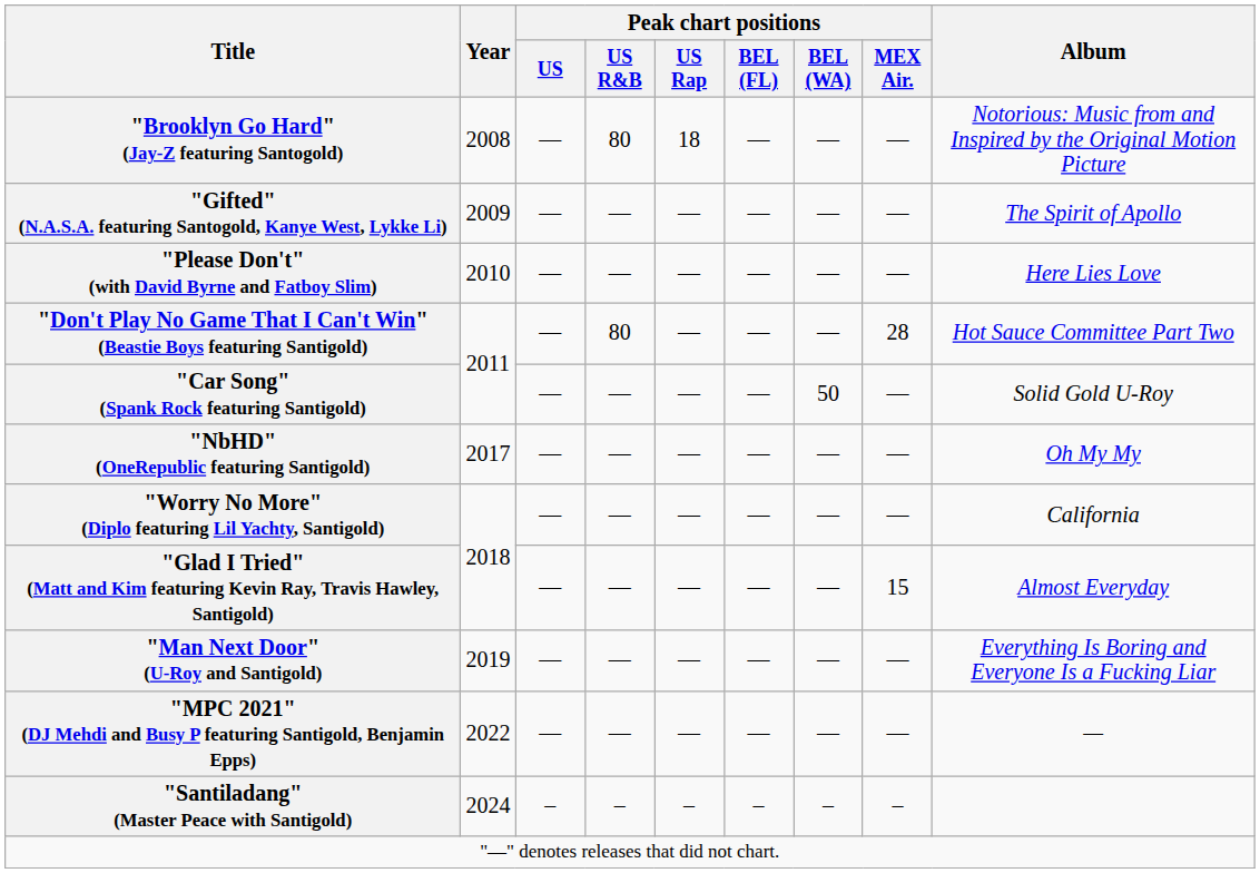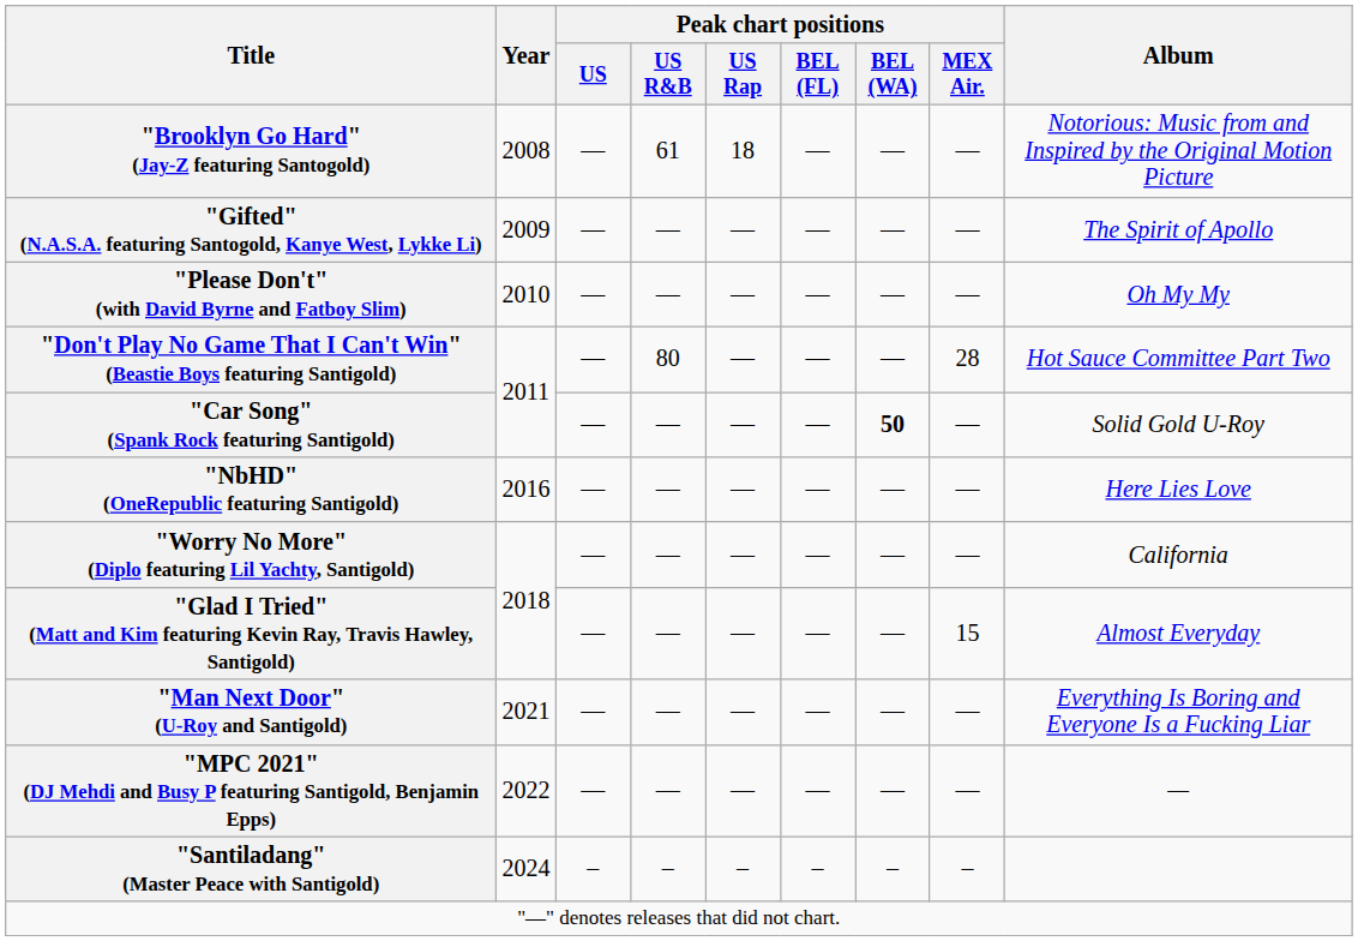"Brooklyn Go Hard" (Jay-Z featuring Santogold) | Peak chart positions / US R&B: 80 -> 61
"Please Don't" (with David Byrne and Fatboy Slim) | Album: Here Lies Love -> Oh My My
"Car Song" (Spank Rock featuring Santigold) | Peak chart positions / BEL (WA): normal -> bold
"NbHD" (OneRepublic featuring Santigold) | Year: 2017 -> 2016
"NbHD" (OneRepublic featuring Santigold) | Album: Oh My My -> Here Lies Love
"Man Next Door" (U-Roy and Santigold) | Year: 2019 -> 2021
